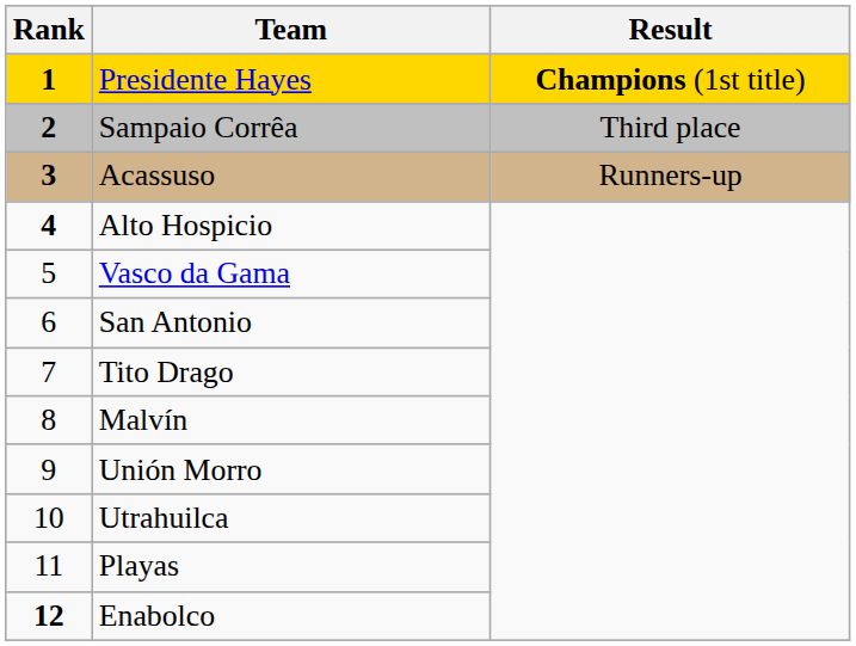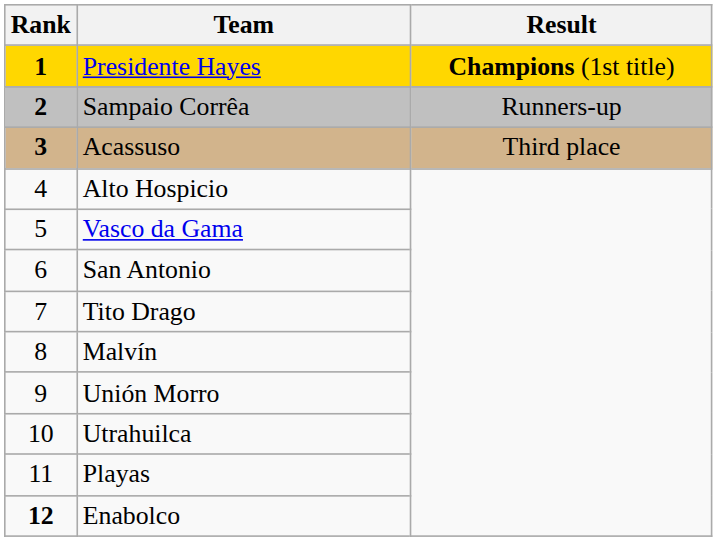Sampaio Corrêa | Result: Third place -> Runners-up
Acassuso | Result: Runners-up -> Third place
Alto Hospicio | Rank: bold -> normal
